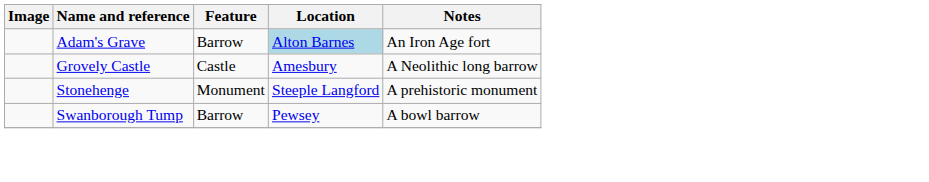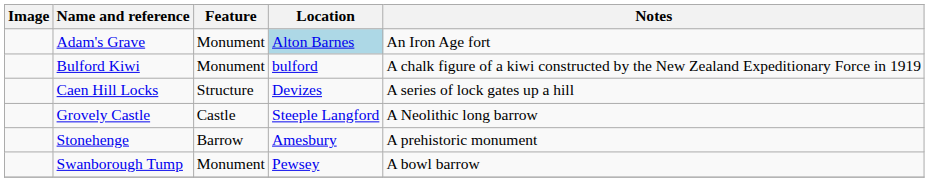Adam's Grave | Feature: Barrow -> Monument
+ row: Bulford Kiwi | Monument | bulford | A chalk figure of a kiwi constructed by the New Zealand Expeditionary Force in 1919
+ row: Caen Hill Locks | Structure | Devizes | A series of lock gates up a hill
Grovely Castle | Location: Amesbury -> Steeple Langford
Stonehenge | Feature: Monument -> Barrow
Stonehenge | Location: Steeple Langford -> Amesbury
Swanborough Tump | Feature: Barrow -> Monument
